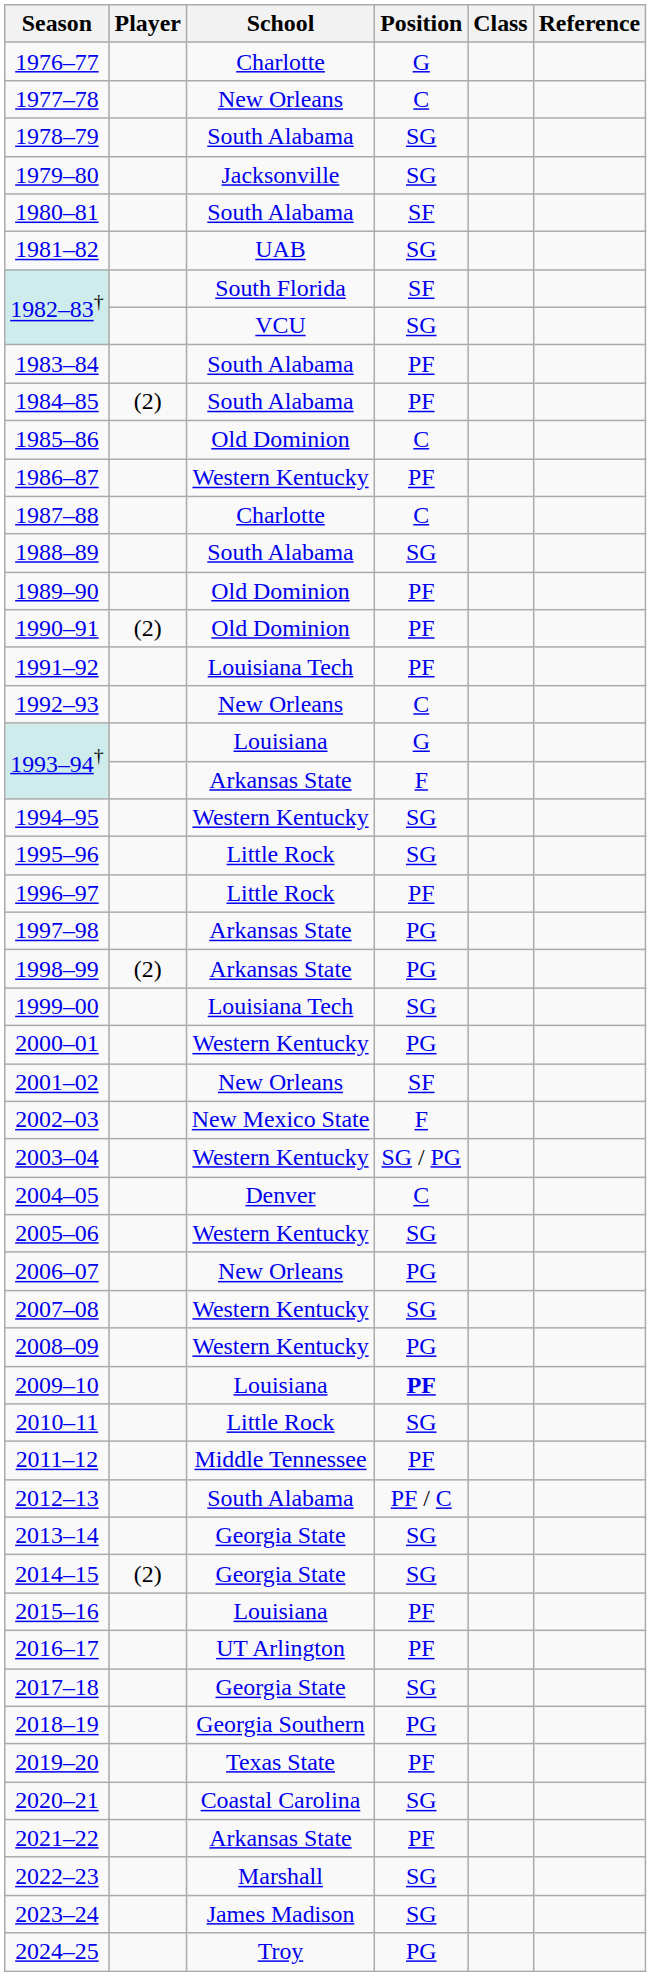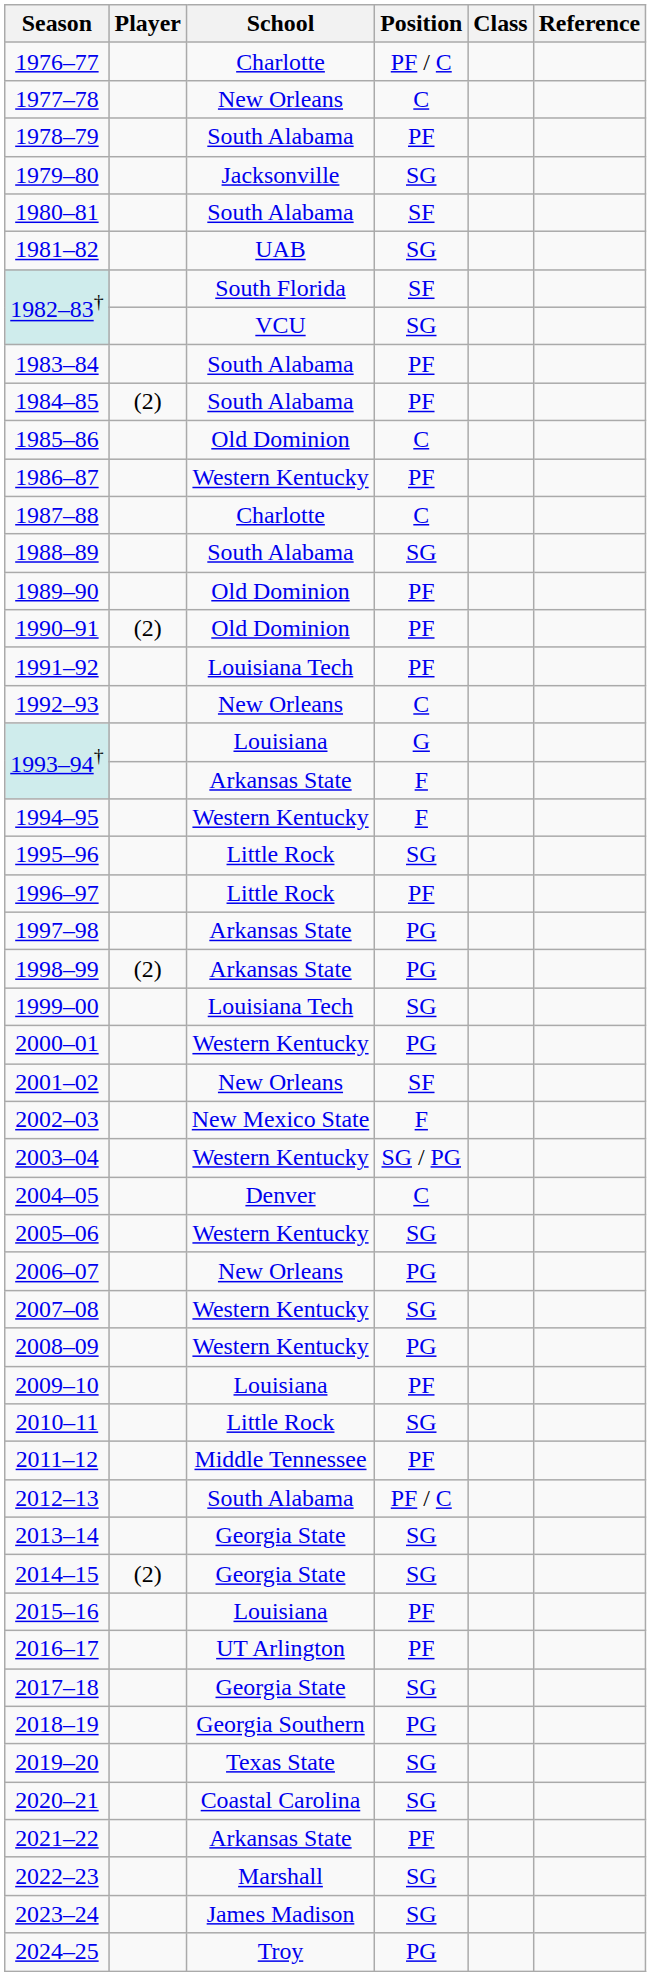1976–77 | Position: G -> PF / C
1978–79 | Position: SG -> PF
1994–95 | Position: SG -> F
2009–10 | Position: bold -> normal
2019–20 | Position: PF -> SG
